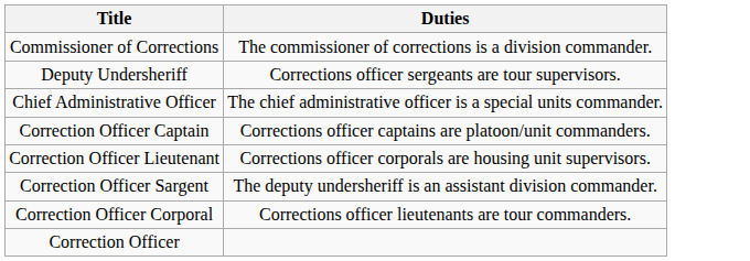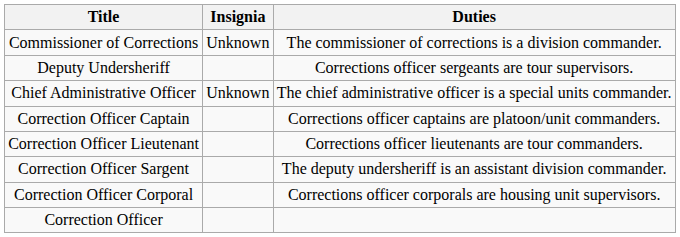+ column: Insignia | Unknown | Unknown
Correction Officer Lieutenant | Duties: Corrections officer corporals are housing unit supervisors. -> Corrections officer lieutenants are tour commanders.
Correction Officer Corporal | Duties: Corrections officer lieutenants are tour commanders. -> Corrections officer corporals are housing unit supervisors.
